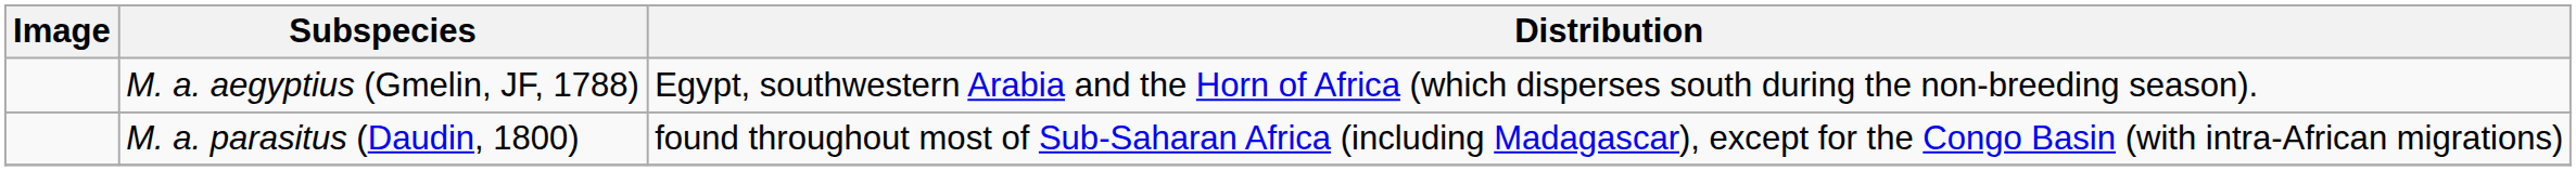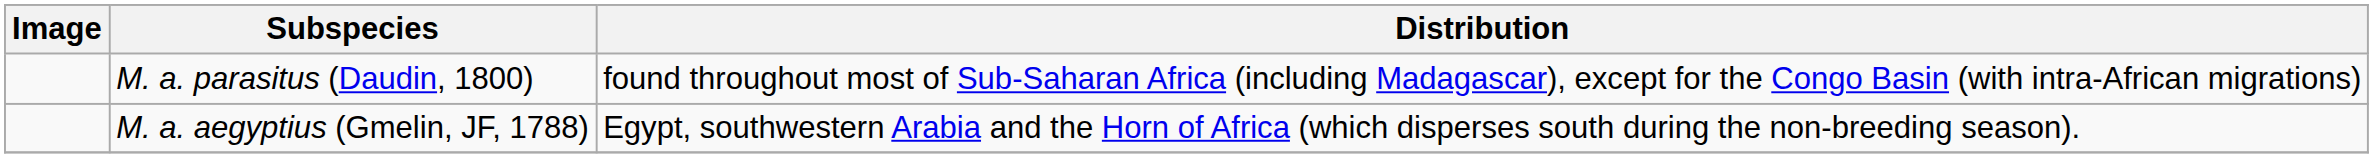rows swapped: M. a. parasitus (Daudin, 1800) <-> M. a. aegyptius (Gmelin, JF, 1788)
